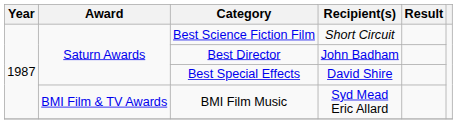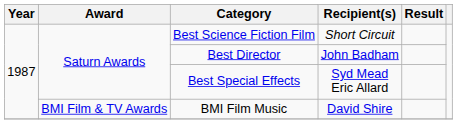Best Special Effects | Recipient(s): David Shire -> Syd Mead Eric Allard
BMI Film Music | Recipient(s): Syd Mead Eric Allard -> David Shire
